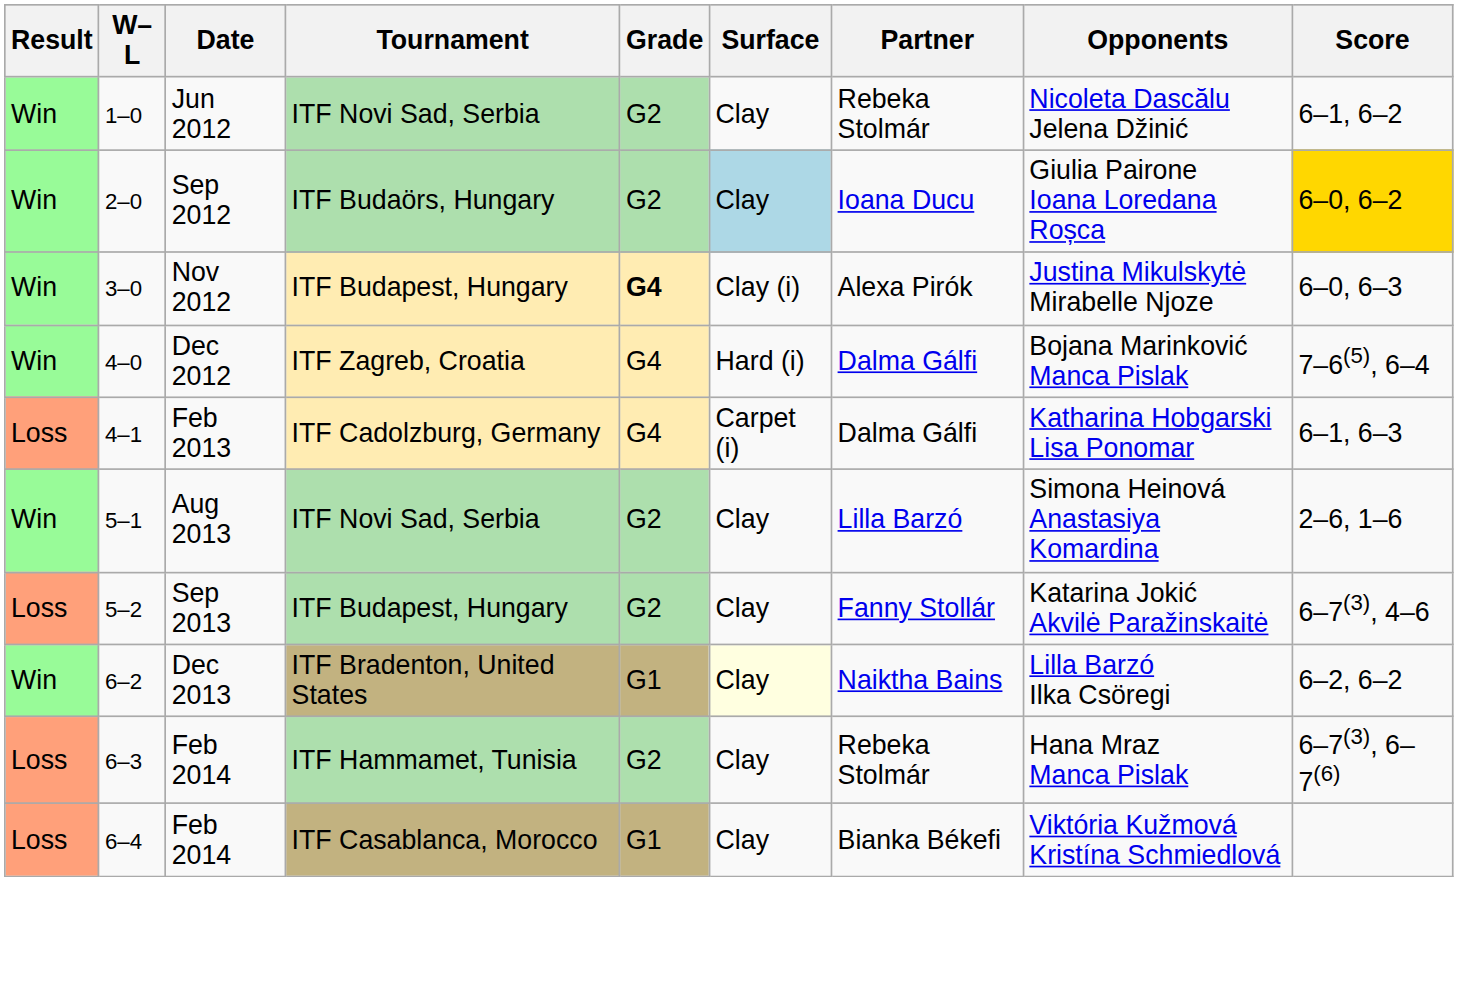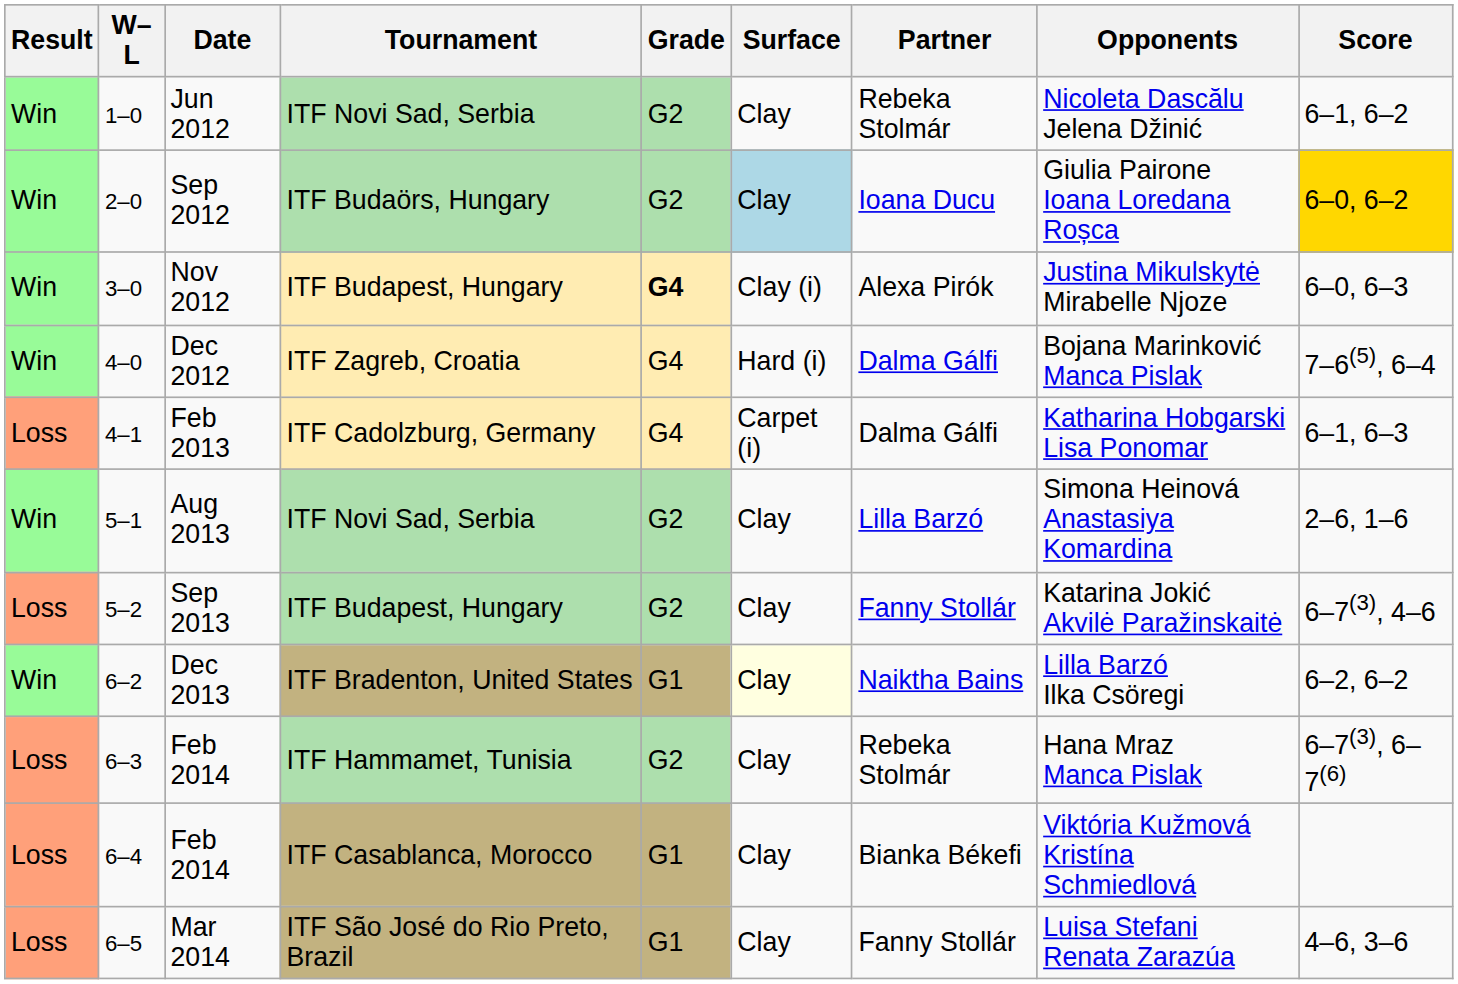+ row: Loss | 6–5 | Mar 2014 | ITF São José do Rio Preto, Brazil | G1 | Clay | Fanny Stollár | Luisa Stefani Renata Zarazúa | 4–6, 3–6
